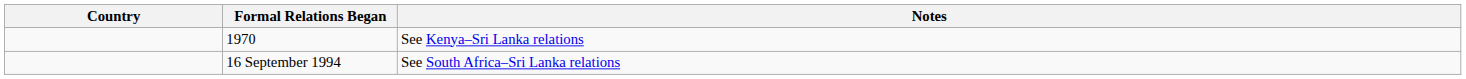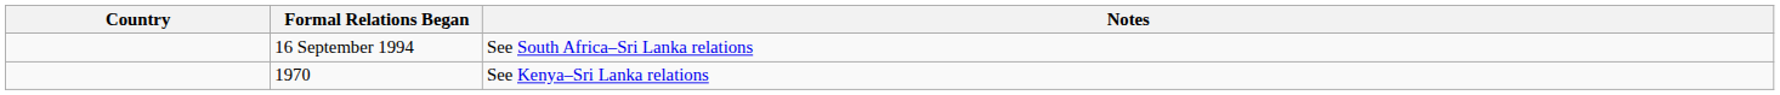rows swapped: 1970 <-> 16 September 1994
